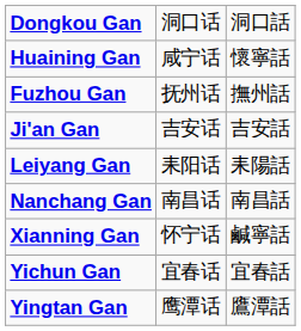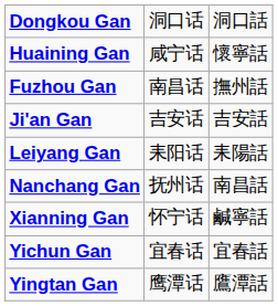Fuzhou Gan | column 2: 抚州话 -> 南昌话
Nanchang Gan | column 2: 南昌话 -> 抚州话
